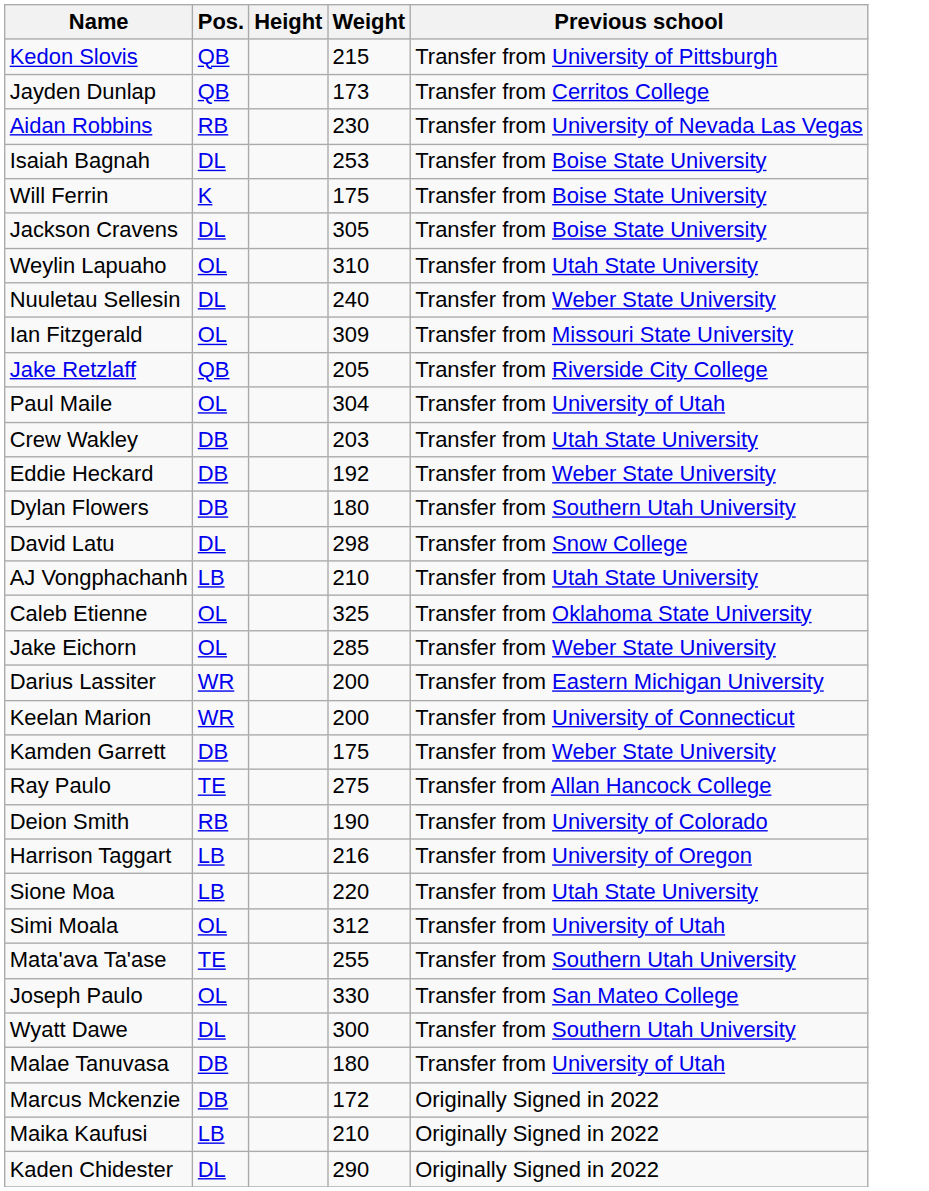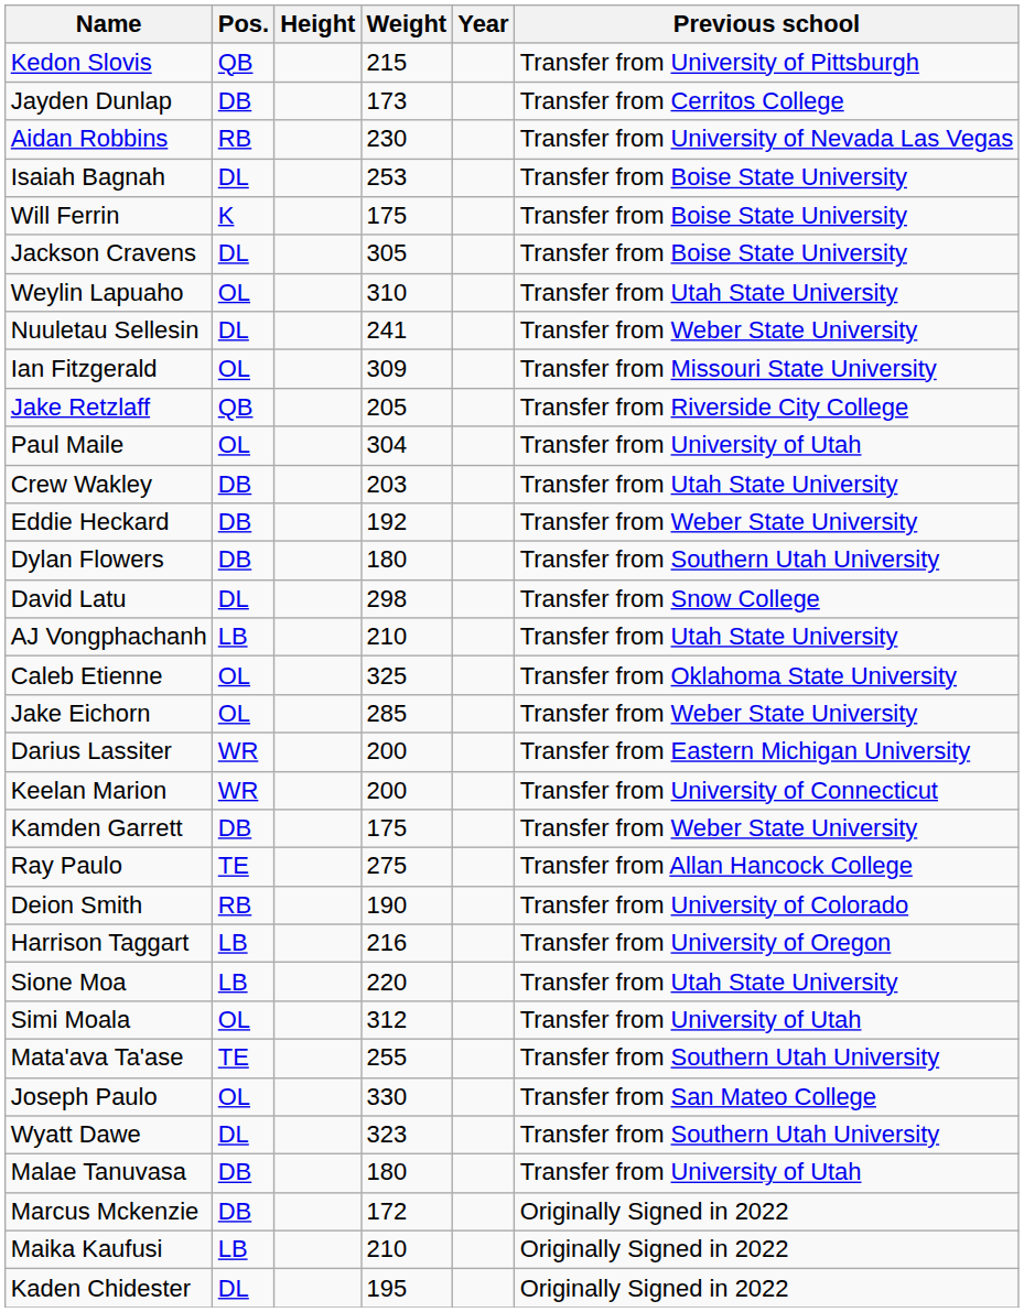+ column: Year
Jayden Dunlap | Pos.: QB -> DB
Nuuletau Sellesin | Weight: 240 -> 241
Wyatt Dawe | Weight: 300 -> 323
Kaden Chidester | Weight: 290 -> 195
